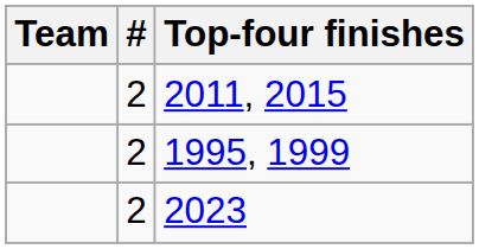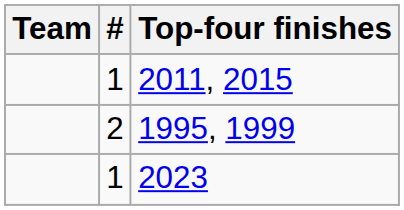2011, 2015 | #: 2 -> 1
2023 | #: 2 -> 1
